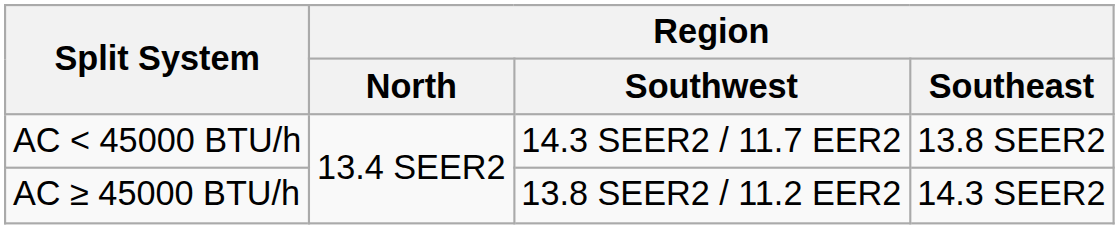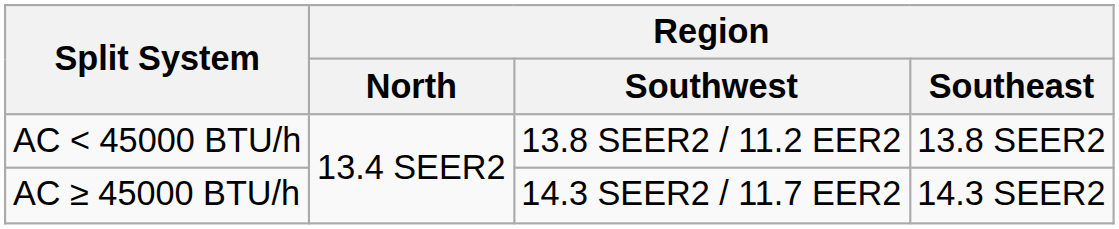AC < 45000 BTU/h | Region / Southwest: 14.3 SEER2 / 11.7 EER2 -> 13.8 SEER2 / 11.2 EER2
AC ≥ 45000 BTU/h | Region / Southwest: 13.8 SEER2 / 11.2 EER2 -> 14.3 SEER2 / 11.7 EER2
